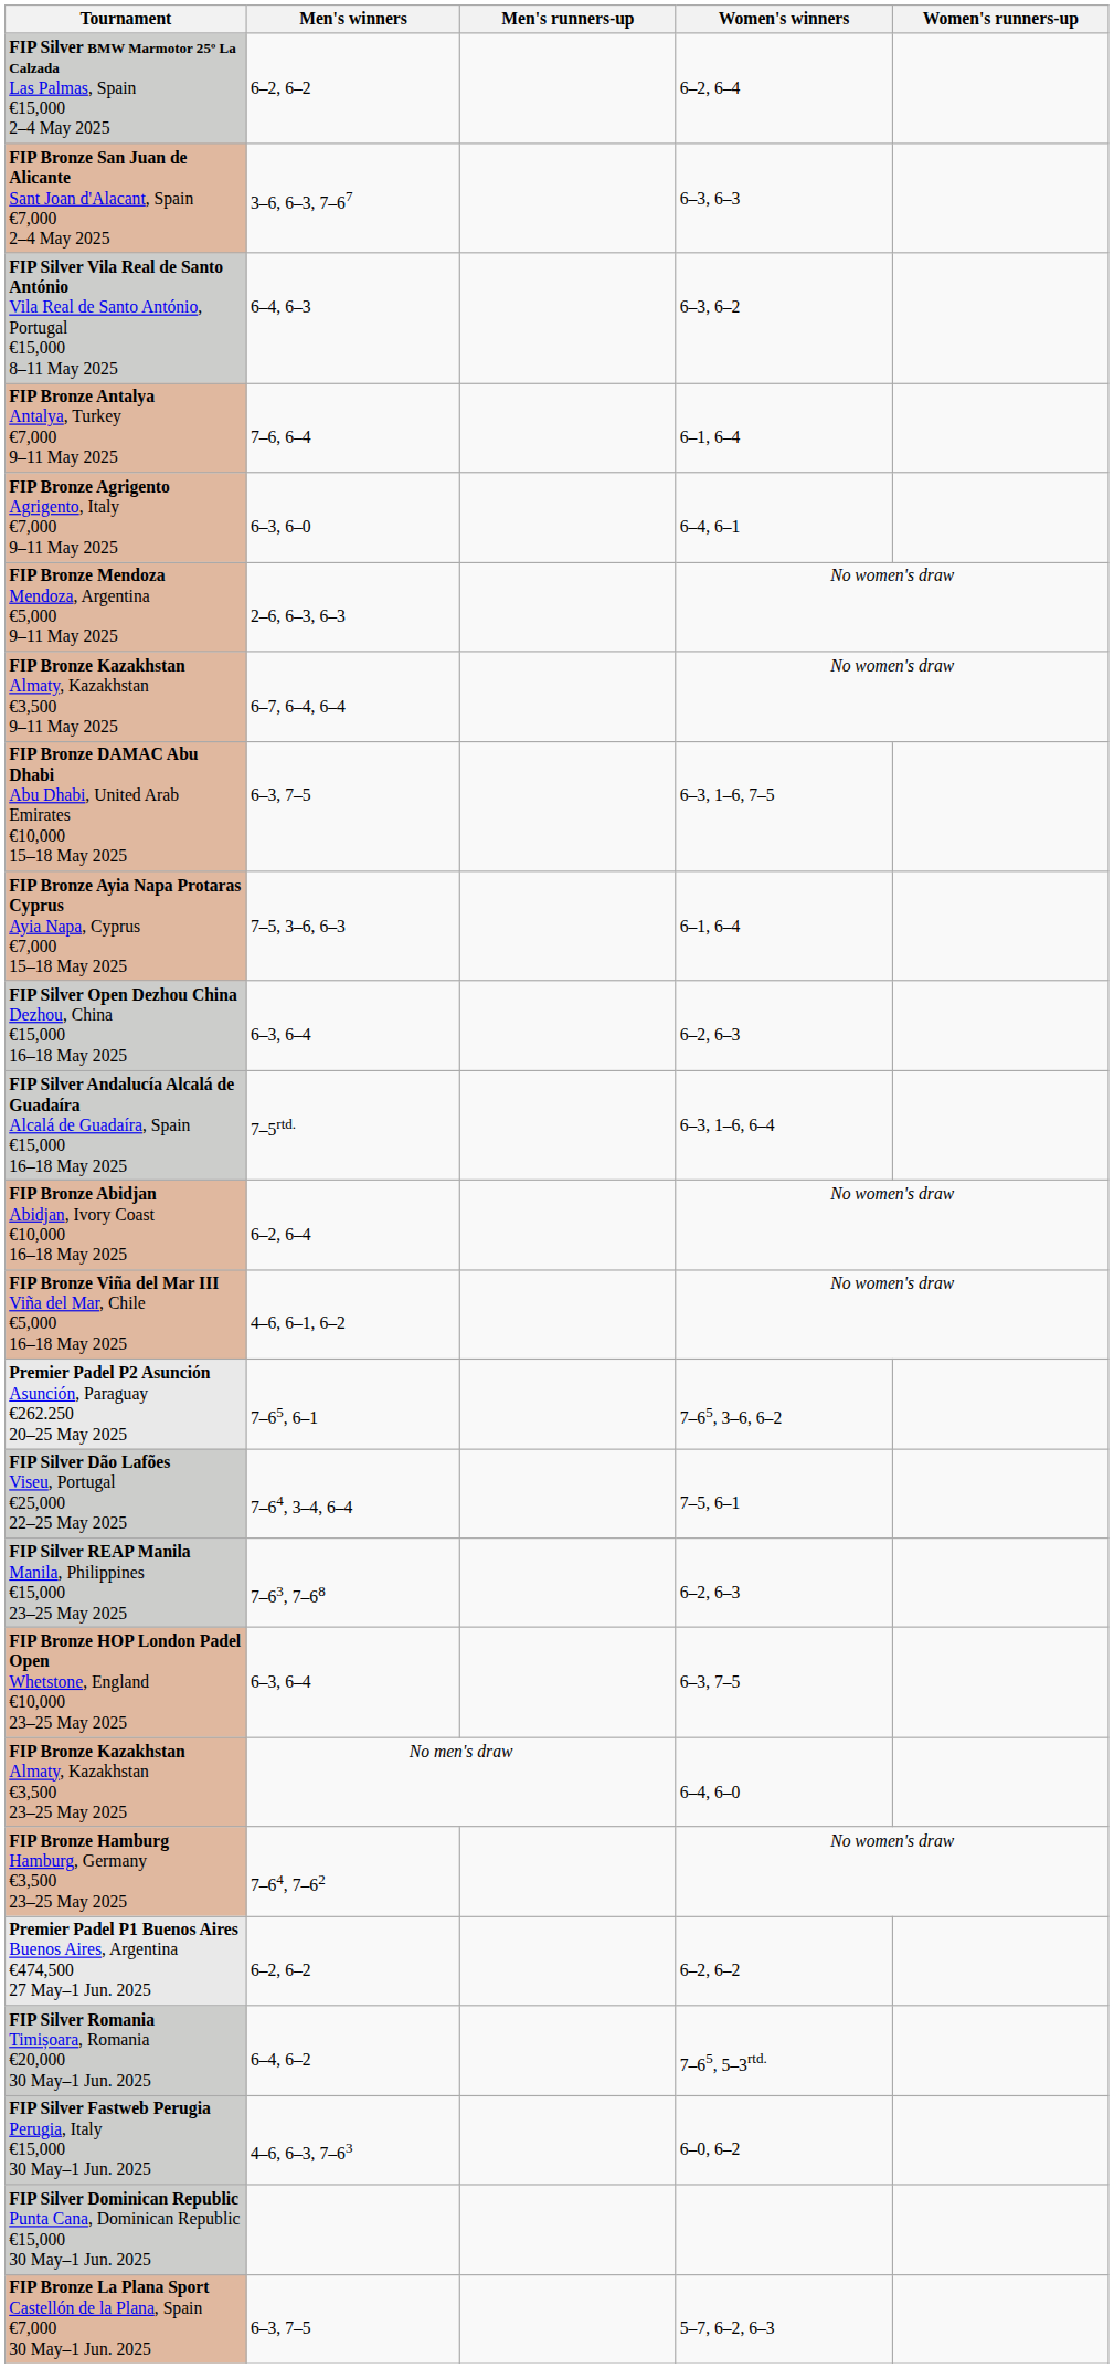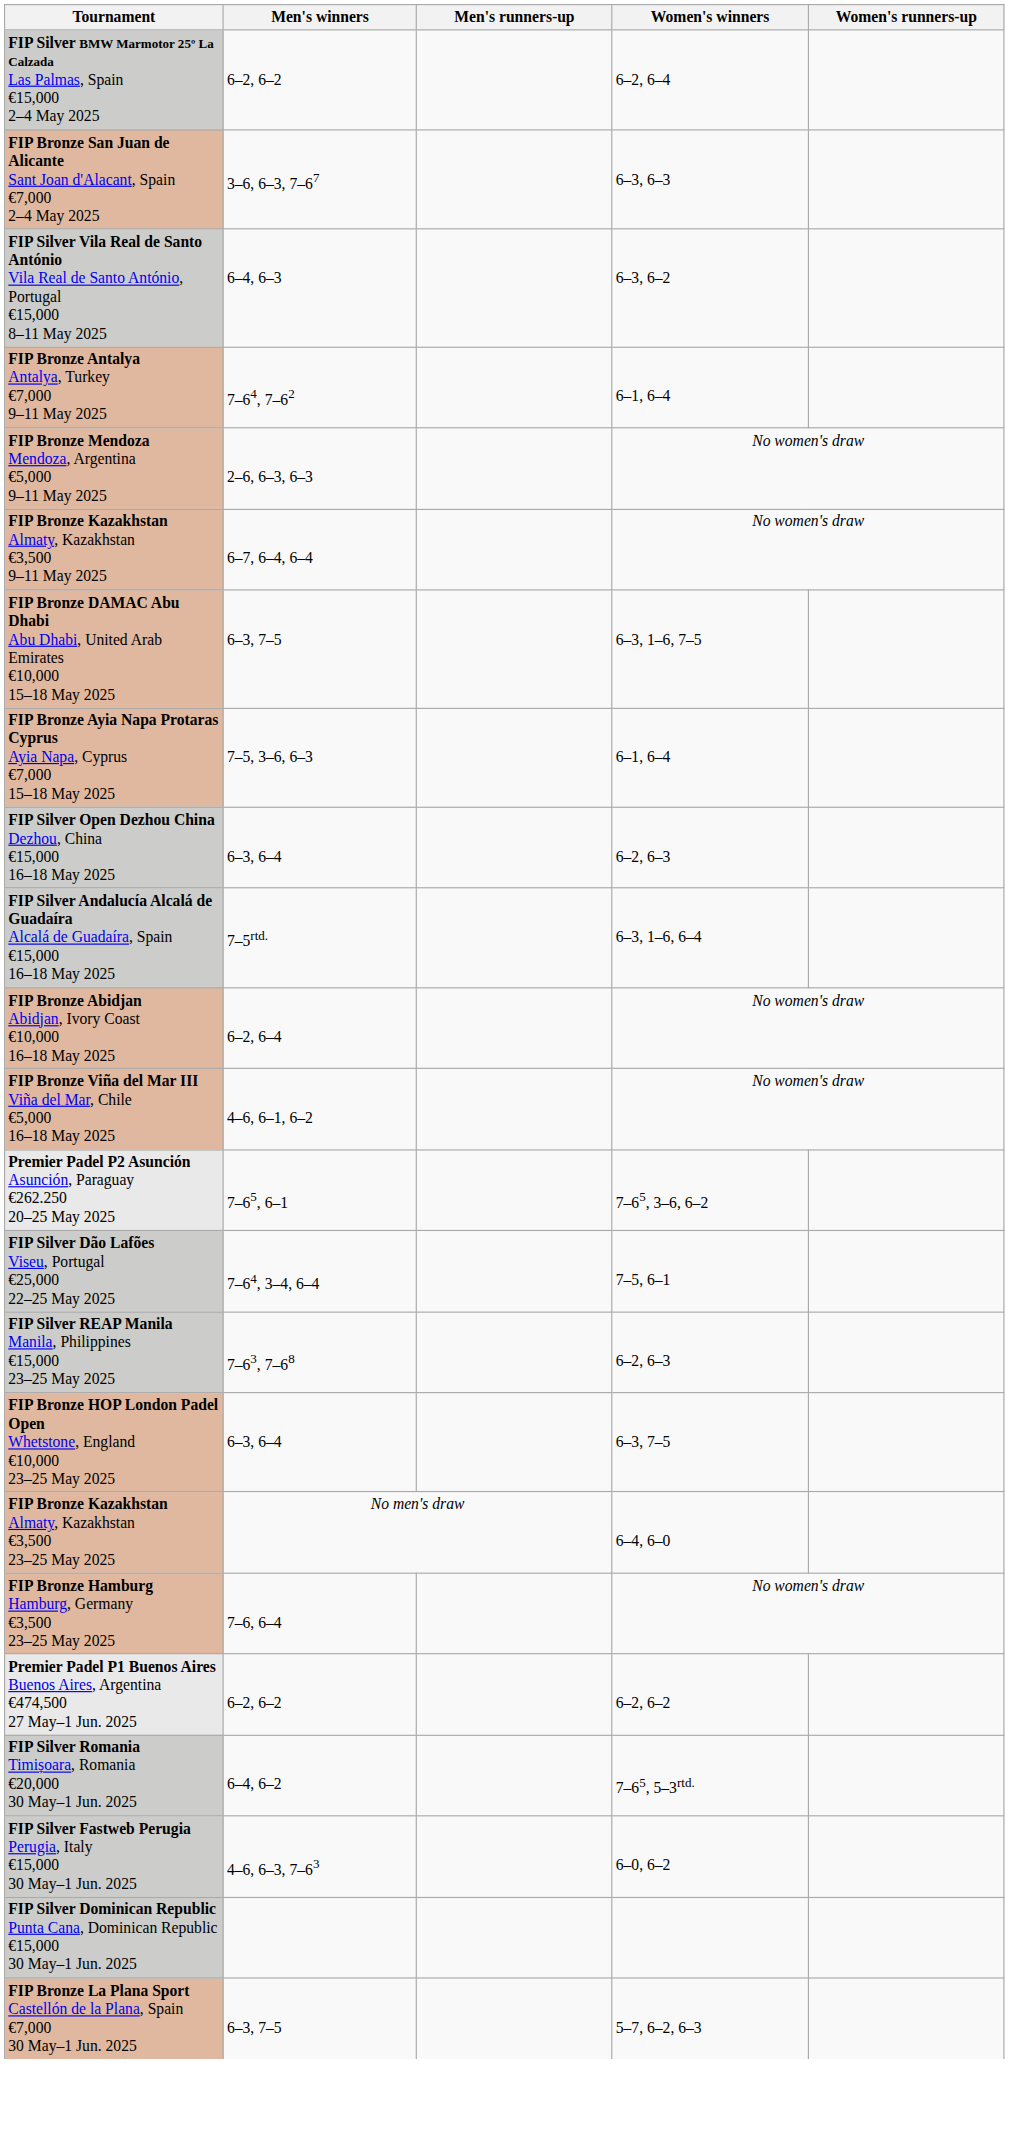FIP Bronze Antalya Antalya, Turkey €7,000 9–11 May 2025 | Men's winners: 7–6, 6–4 -> 7–64, 7–62
- row: FIP Bronze Agrigento Agrigento, Italy €7,000 9–11 May 2025 | 6–3, 6–0 | 6–4, 6–1
FIP Bronze Hamburg Hamburg, Germany €3,500 23–25 May 2025 | Men's winners: 7–64, 7–62 -> 7–6, 6–4
